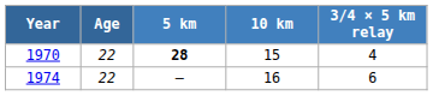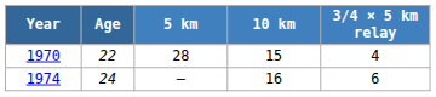1970 | 5 km: bold -> normal
1974 | Age: 22 -> 24
